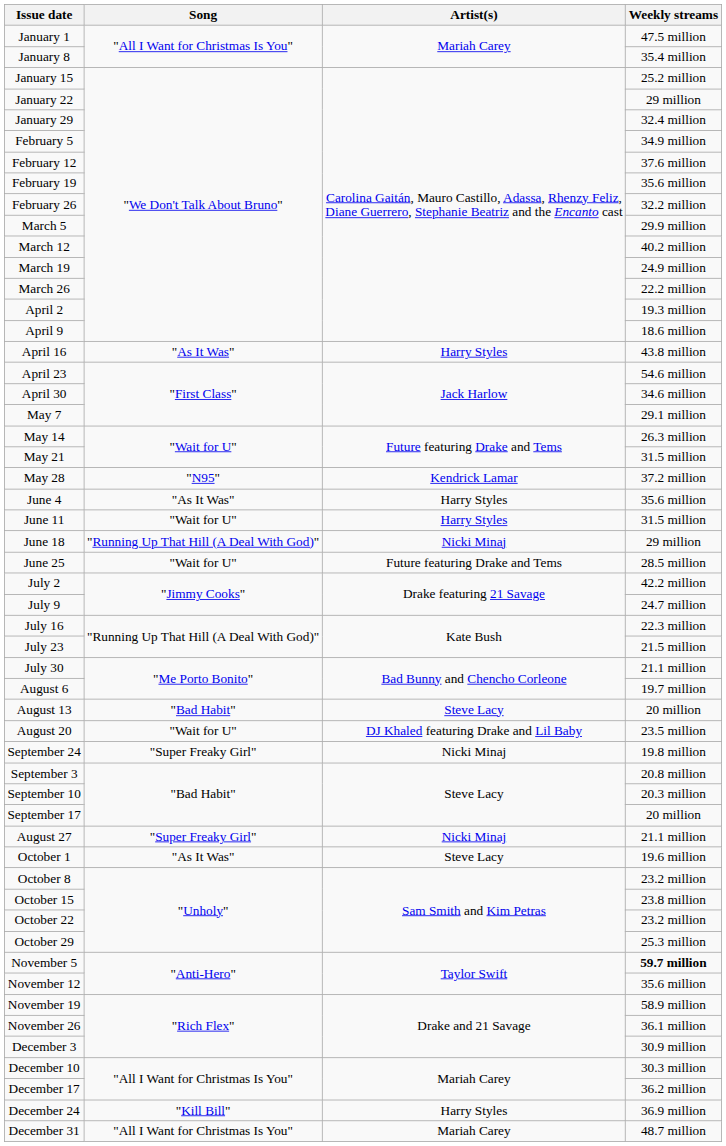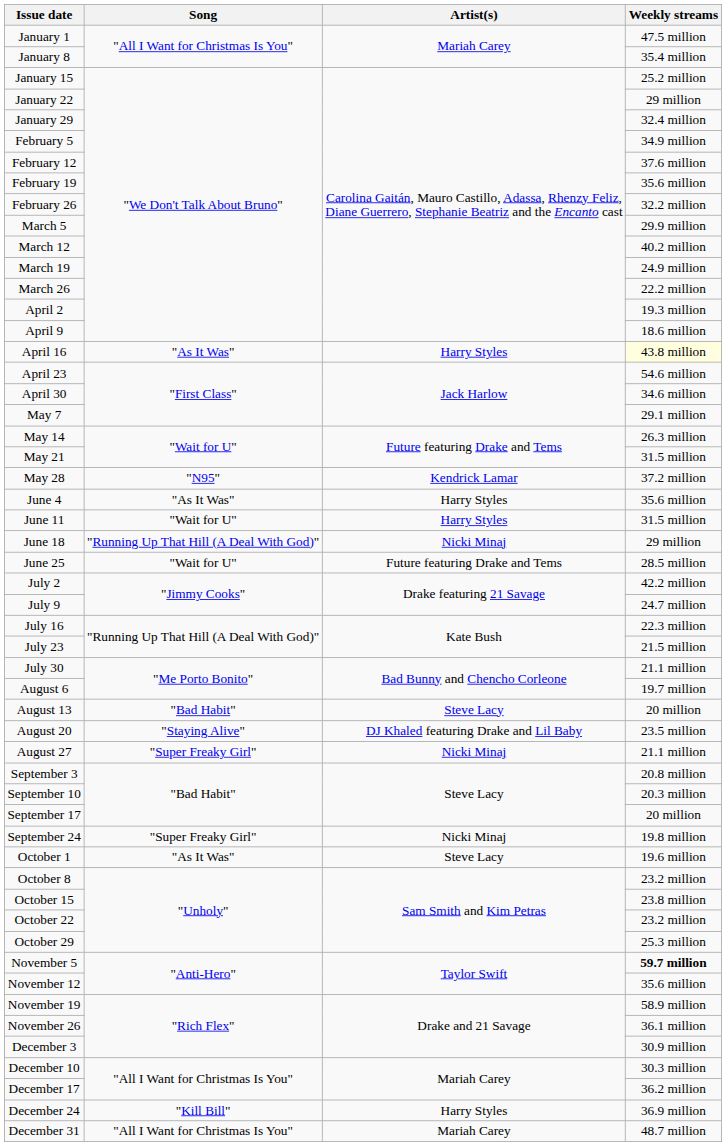April 16 | Weekly streams: no background -> lightyellow background
August 20 | Song: "Wait for U" -> "Staying Alive"
rows swapped: August 27 <-> September 24
